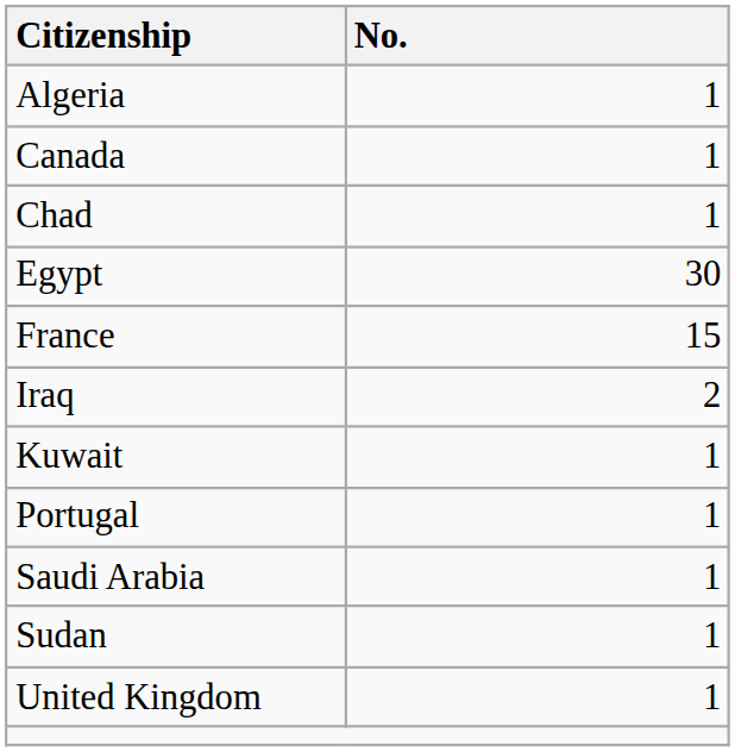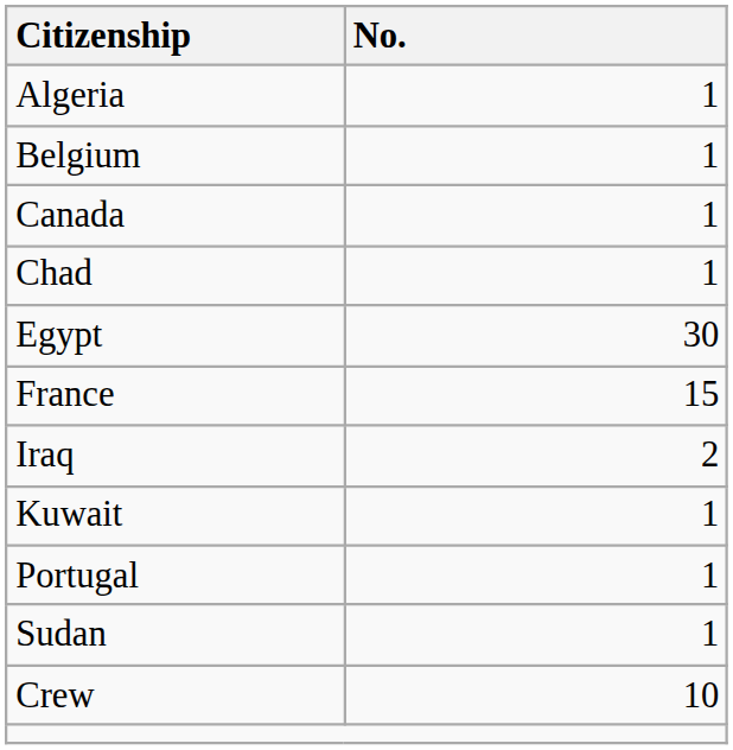+ row: Belgium | 1
- row: Saudi Arabia | 1
- row: United Kingdom | 1
+ row: Crew | 10
